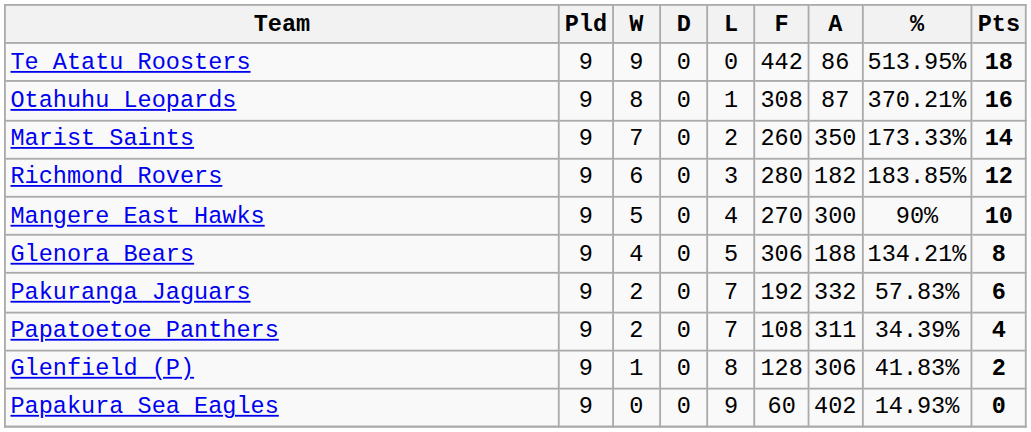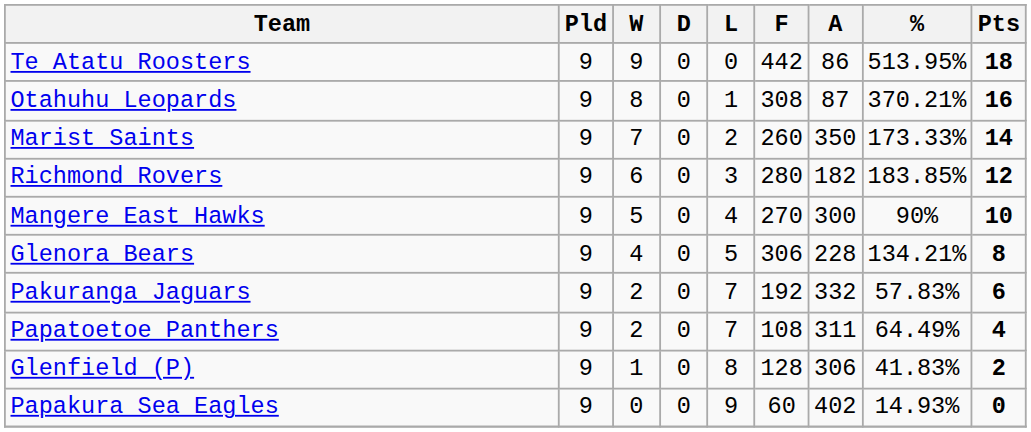Glenora Bears | A: 188 -> 228
Papatoetoe Panthers | %: 34.39% -> 64.49%
